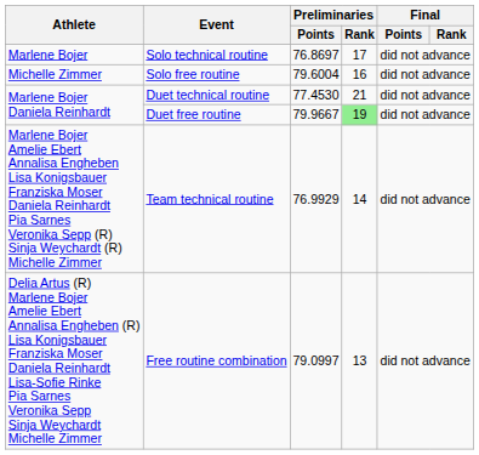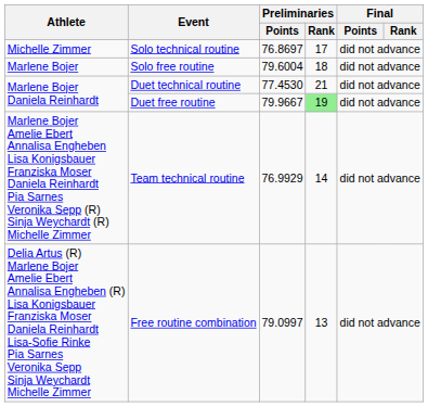Solo technical routine | Athlete: Marlene Bojer -> Michelle Zimmer
Solo free routine | Athlete: Michelle Zimmer -> Marlene Bojer
Solo free routine | Preliminaries / Rank: 16 -> 18
